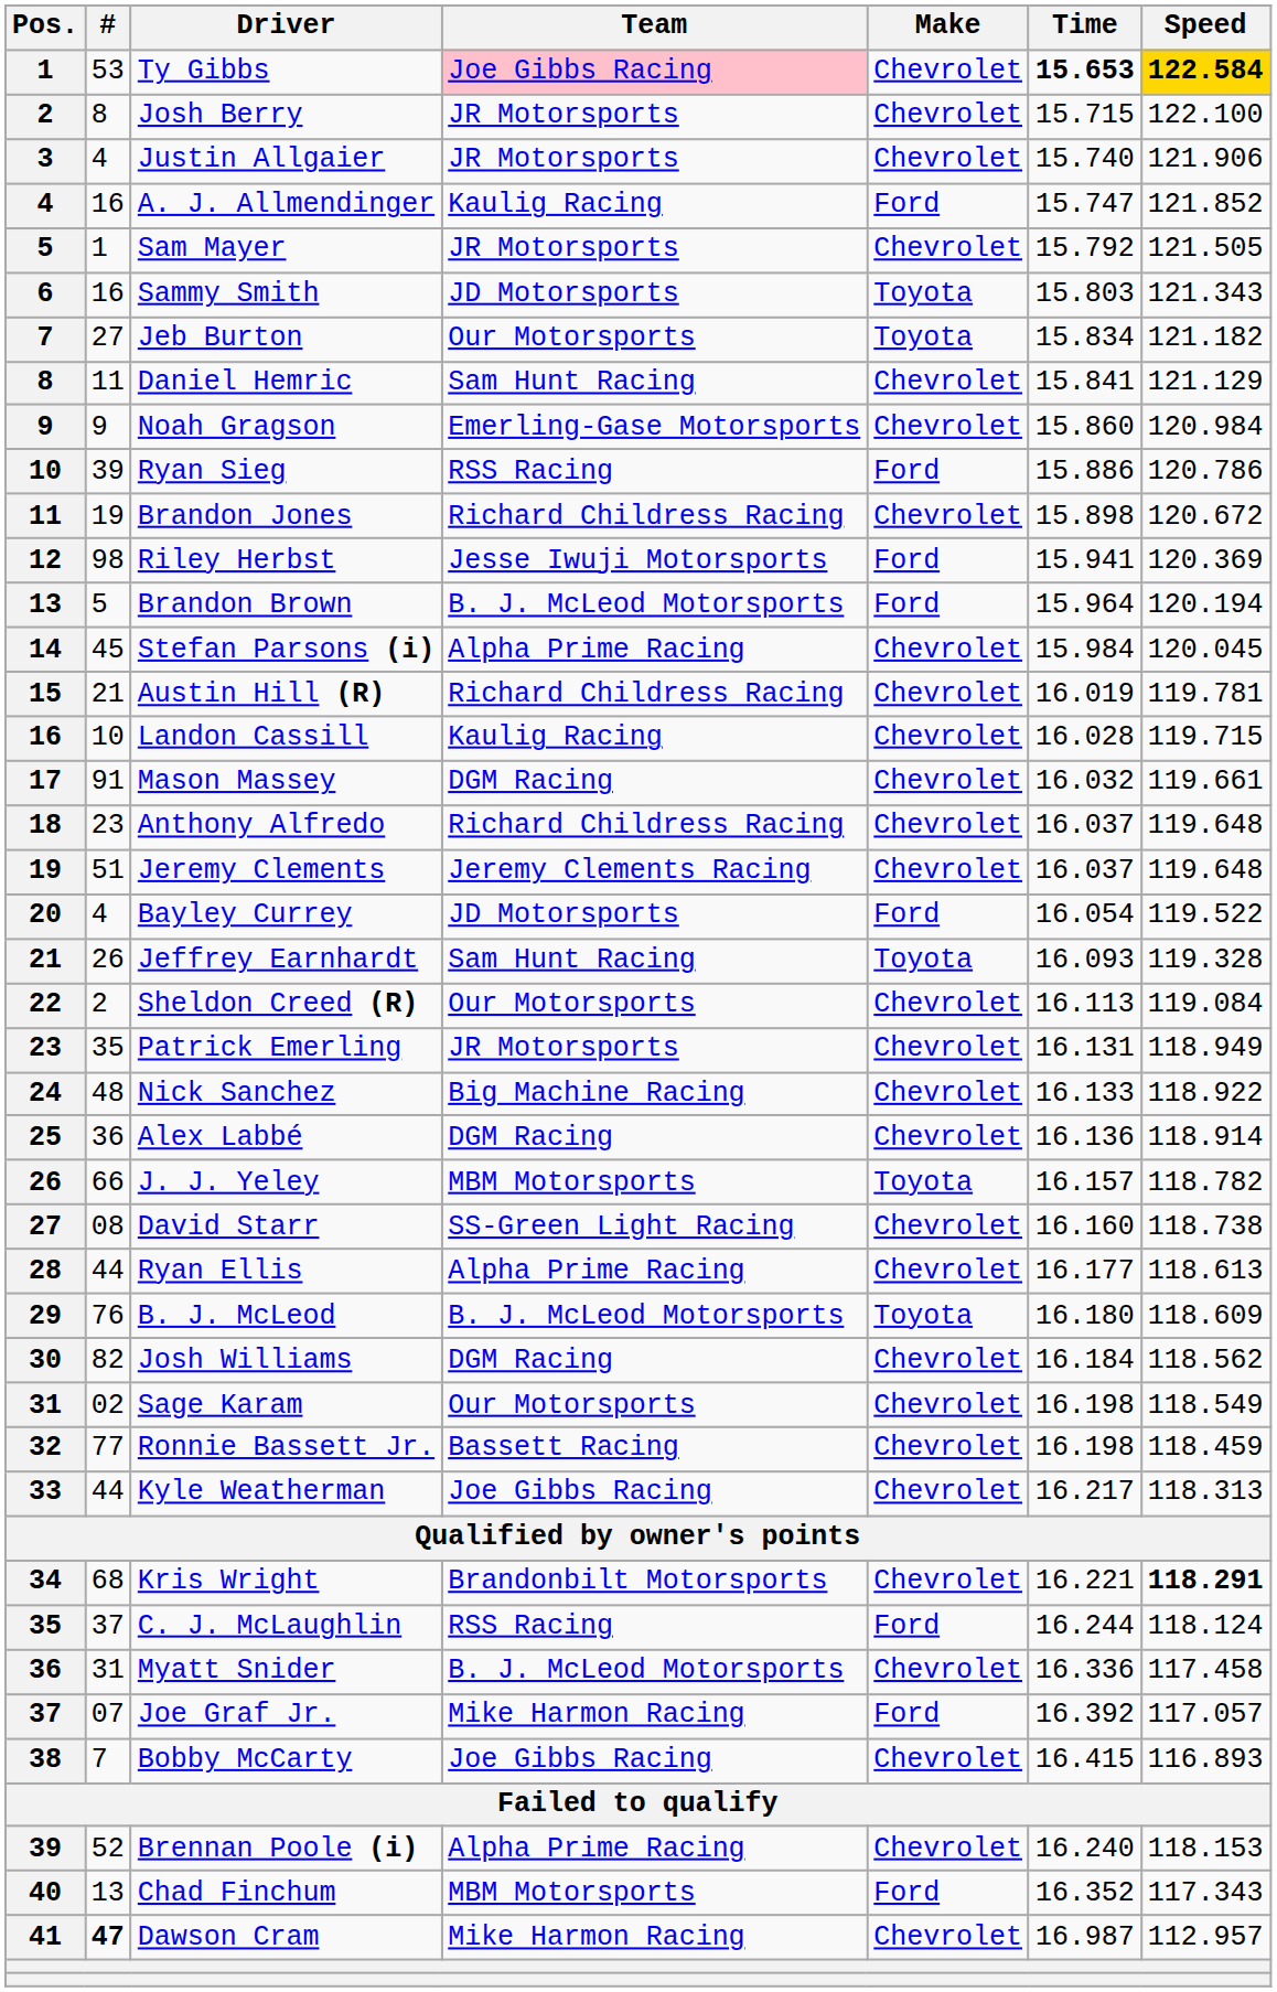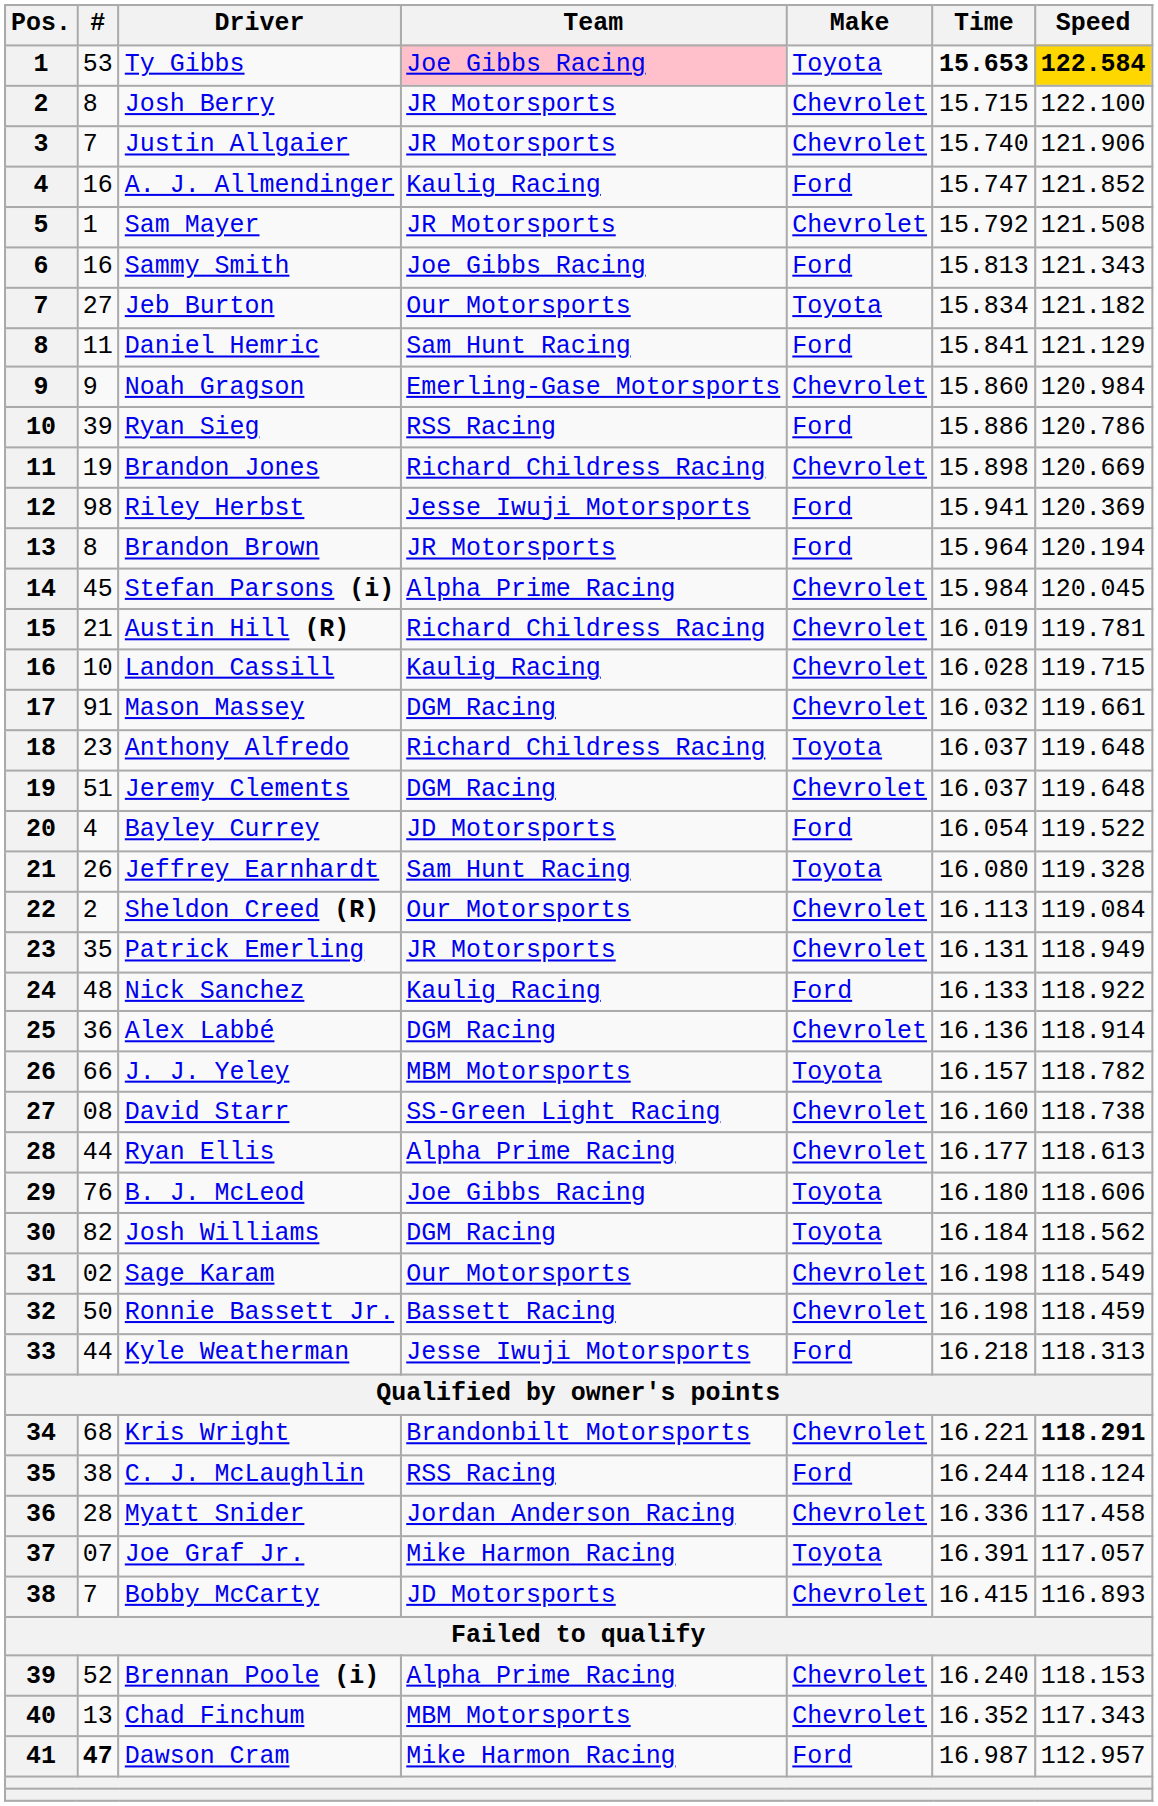Ty Gibbs | Make: Chevrolet -> Toyota
Justin Allgaier | #: 4 -> 7
Sam Mayer | Speed: 121.505 -> 121.508
Sammy Smith | Team: JD Motorsports -> Joe Gibbs Racing
Sammy Smith | Make: Toyota -> Ford
Sammy Smith | Time: 15.803 -> 15.813
Daniel Hemric | Make: Chevrolet -> Ford
Brandon Jones | Speed: 120.672 -> 120.669
Brandon Brown | #: 5 -> 8
Brandon Brown | Team: B. J. McLeod Motorsports -> JR Motorsports
Anthony Alfredo | Make: Chevrolet -> Toyota
Jeremy Clements | Team: Jeremy Clements Racing -> DGM Racing
Jeffrey Earnhardt | Time: 16.093 -> 16.080
Nick Sanchez | Team: Big Machine Racing -> Kaulig Racing
Nick Sanchez | Make: Chevrolet -> Ford
B. J. McLeod | Team: B. J. McLeod Motorsports -> Joe Gibbs Racing
B. J. McLeod | Speed: 118.609 -> 118.606
Josh Williams | Make: Chevrolet -> Toyota
Ronnie Bassett Jr. | #: 77 -> 50
Kyle Weatherman | Team: Joe Gibbs Racing -> Jesse Iwuji Motorsports
Kyle Weatherman | Make: Chevrolet -> Ford
Kyle Weatherman | Time: 16.217 -> 16.218
C. J. McLaughlin | #: 37 -> 38
Myatt Snider | #: 31 -> 28
Myatt Snider | Team: B. J. McLeod Motorsports -> Jordan Anderson Racing
Joe Graf Jr. | Make: Ford -> Toyota
Joe Graf Jr. | Time: 16.392 -> 16.391
Bobby McCarty | Team: Joe Gibbs Racing -> JD Motorsports
Chad Finchum | Make: Ford -> Chevrolet
Dawson Cram | Make: Chevrolet -> Ford
